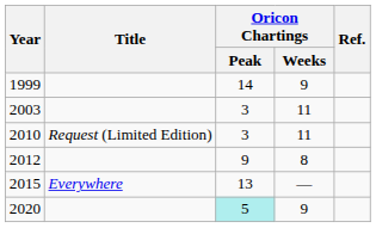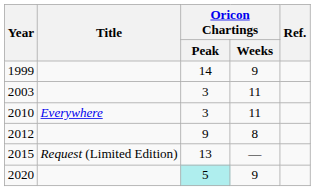2010 | Title: Request (Limited Edition) -> Everywhere
2015 | Title: Everywhere -> Request (Limited Edition)
